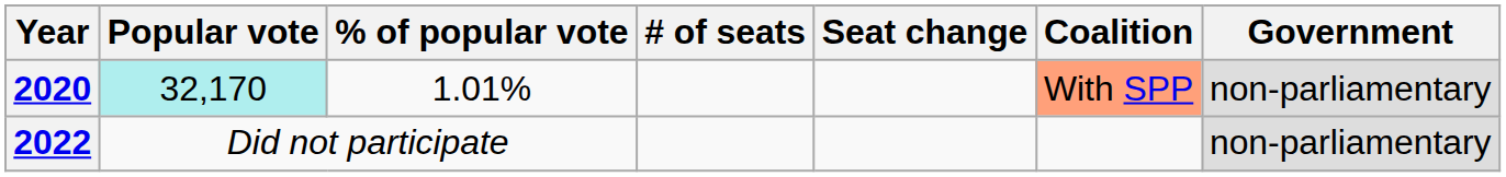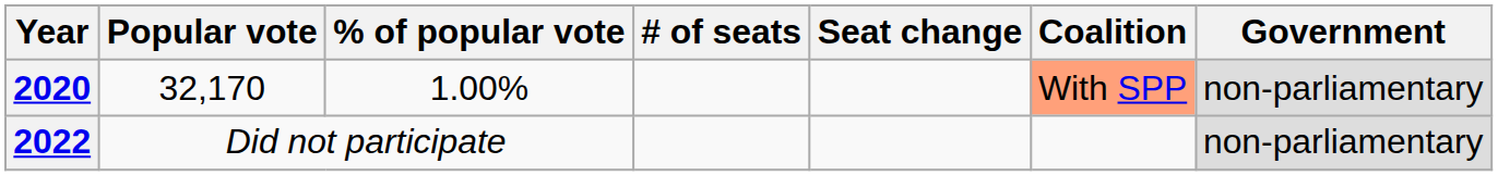2020 | Popular vote: paleturquoise background -> no background
2020 | % of popular vote: 1.01% -> 1.00%
